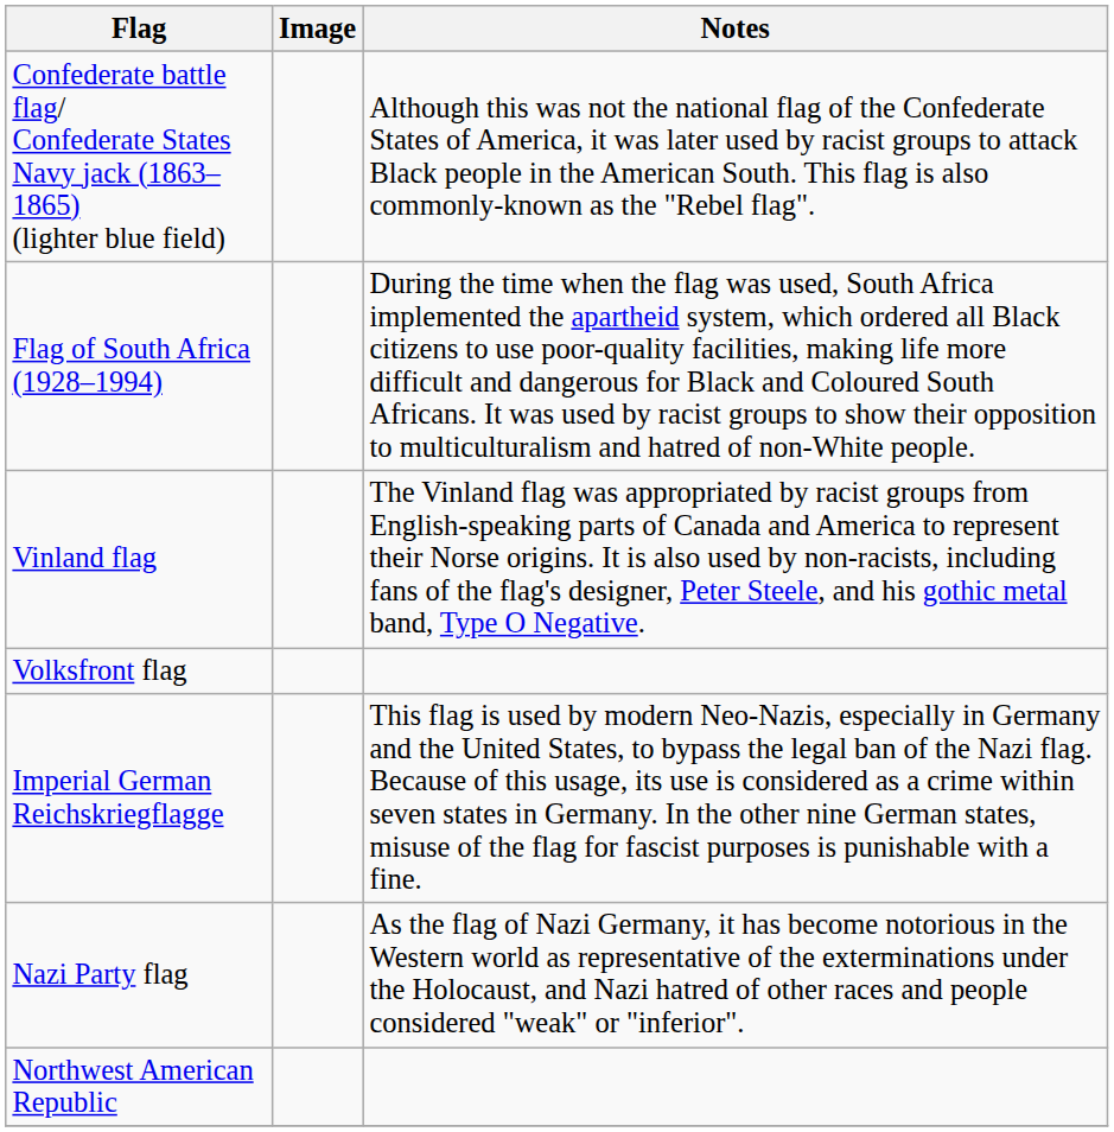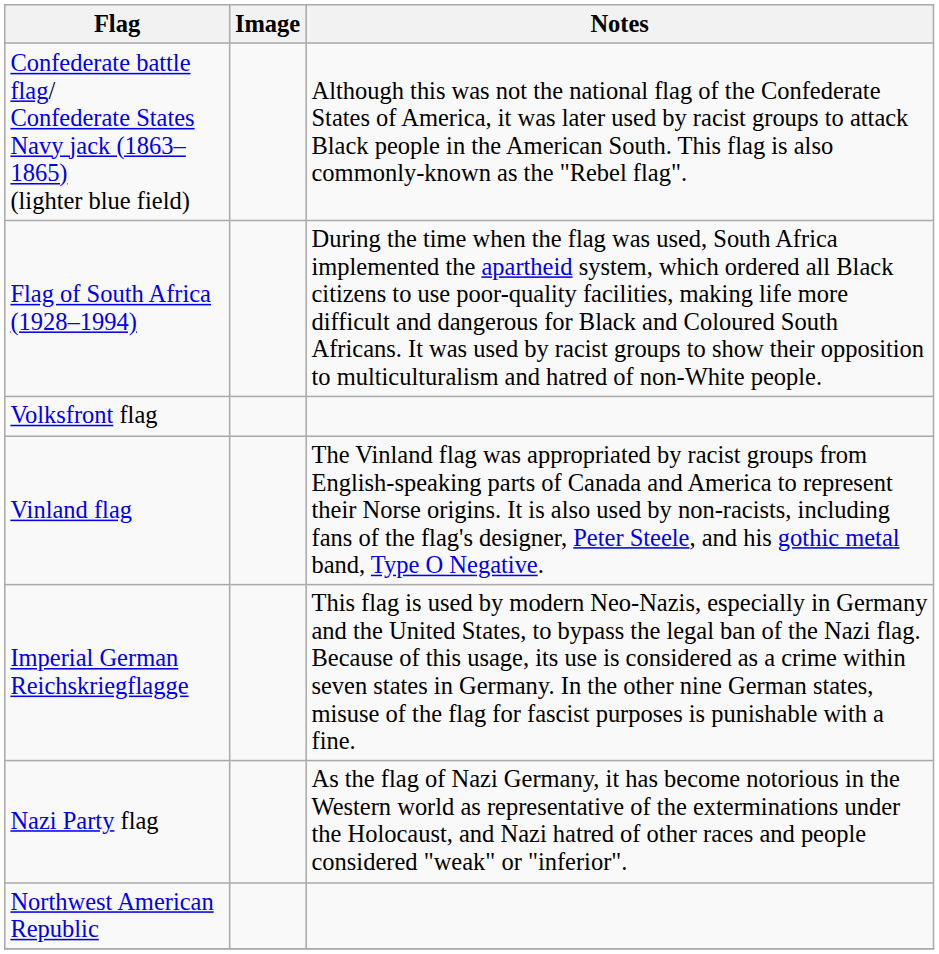rows swapped: Vinland flag <-> Volksfront flag
